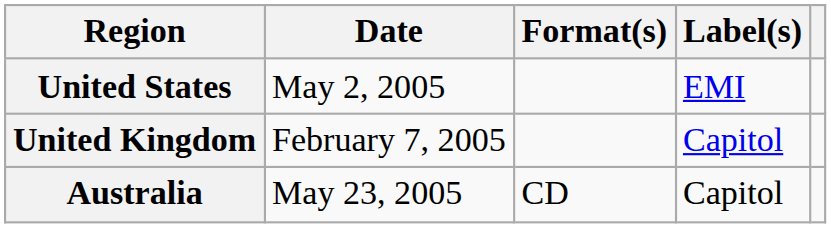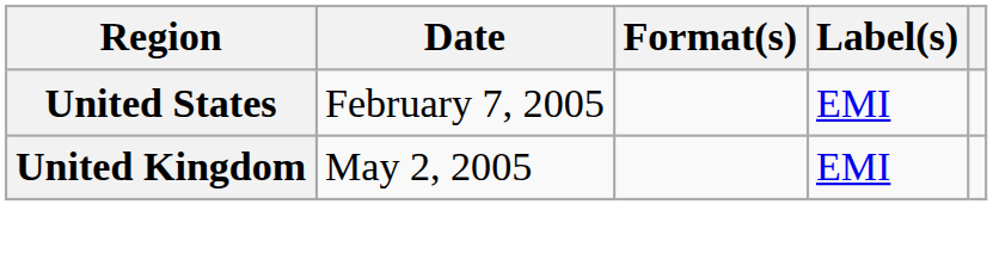United States | Date: May 2, 2005 -> February 7, 2005
United Kingdom | Date: February 7, 2005 -> May 2, 2005
United Kingdom | Label(s): Capitol -> EMI
- row: Australia | May 23, 2005 | CD | Capitol
